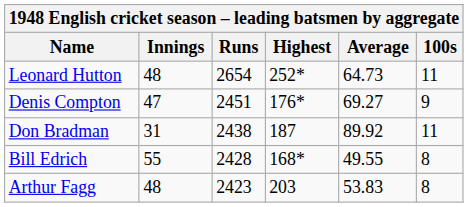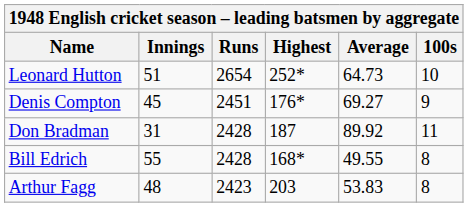Leonard Hutton | Innings: 48 -> 51
Leonard Hutton | 100s: 11 -> 10
Denis Compton | Innings: 47 -> 45
Don Bradman | Runs: 2438 -> 2428
